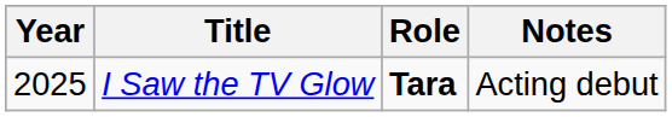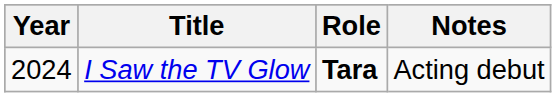I Saw the TV Glow | Year: 2025 -> 2024
